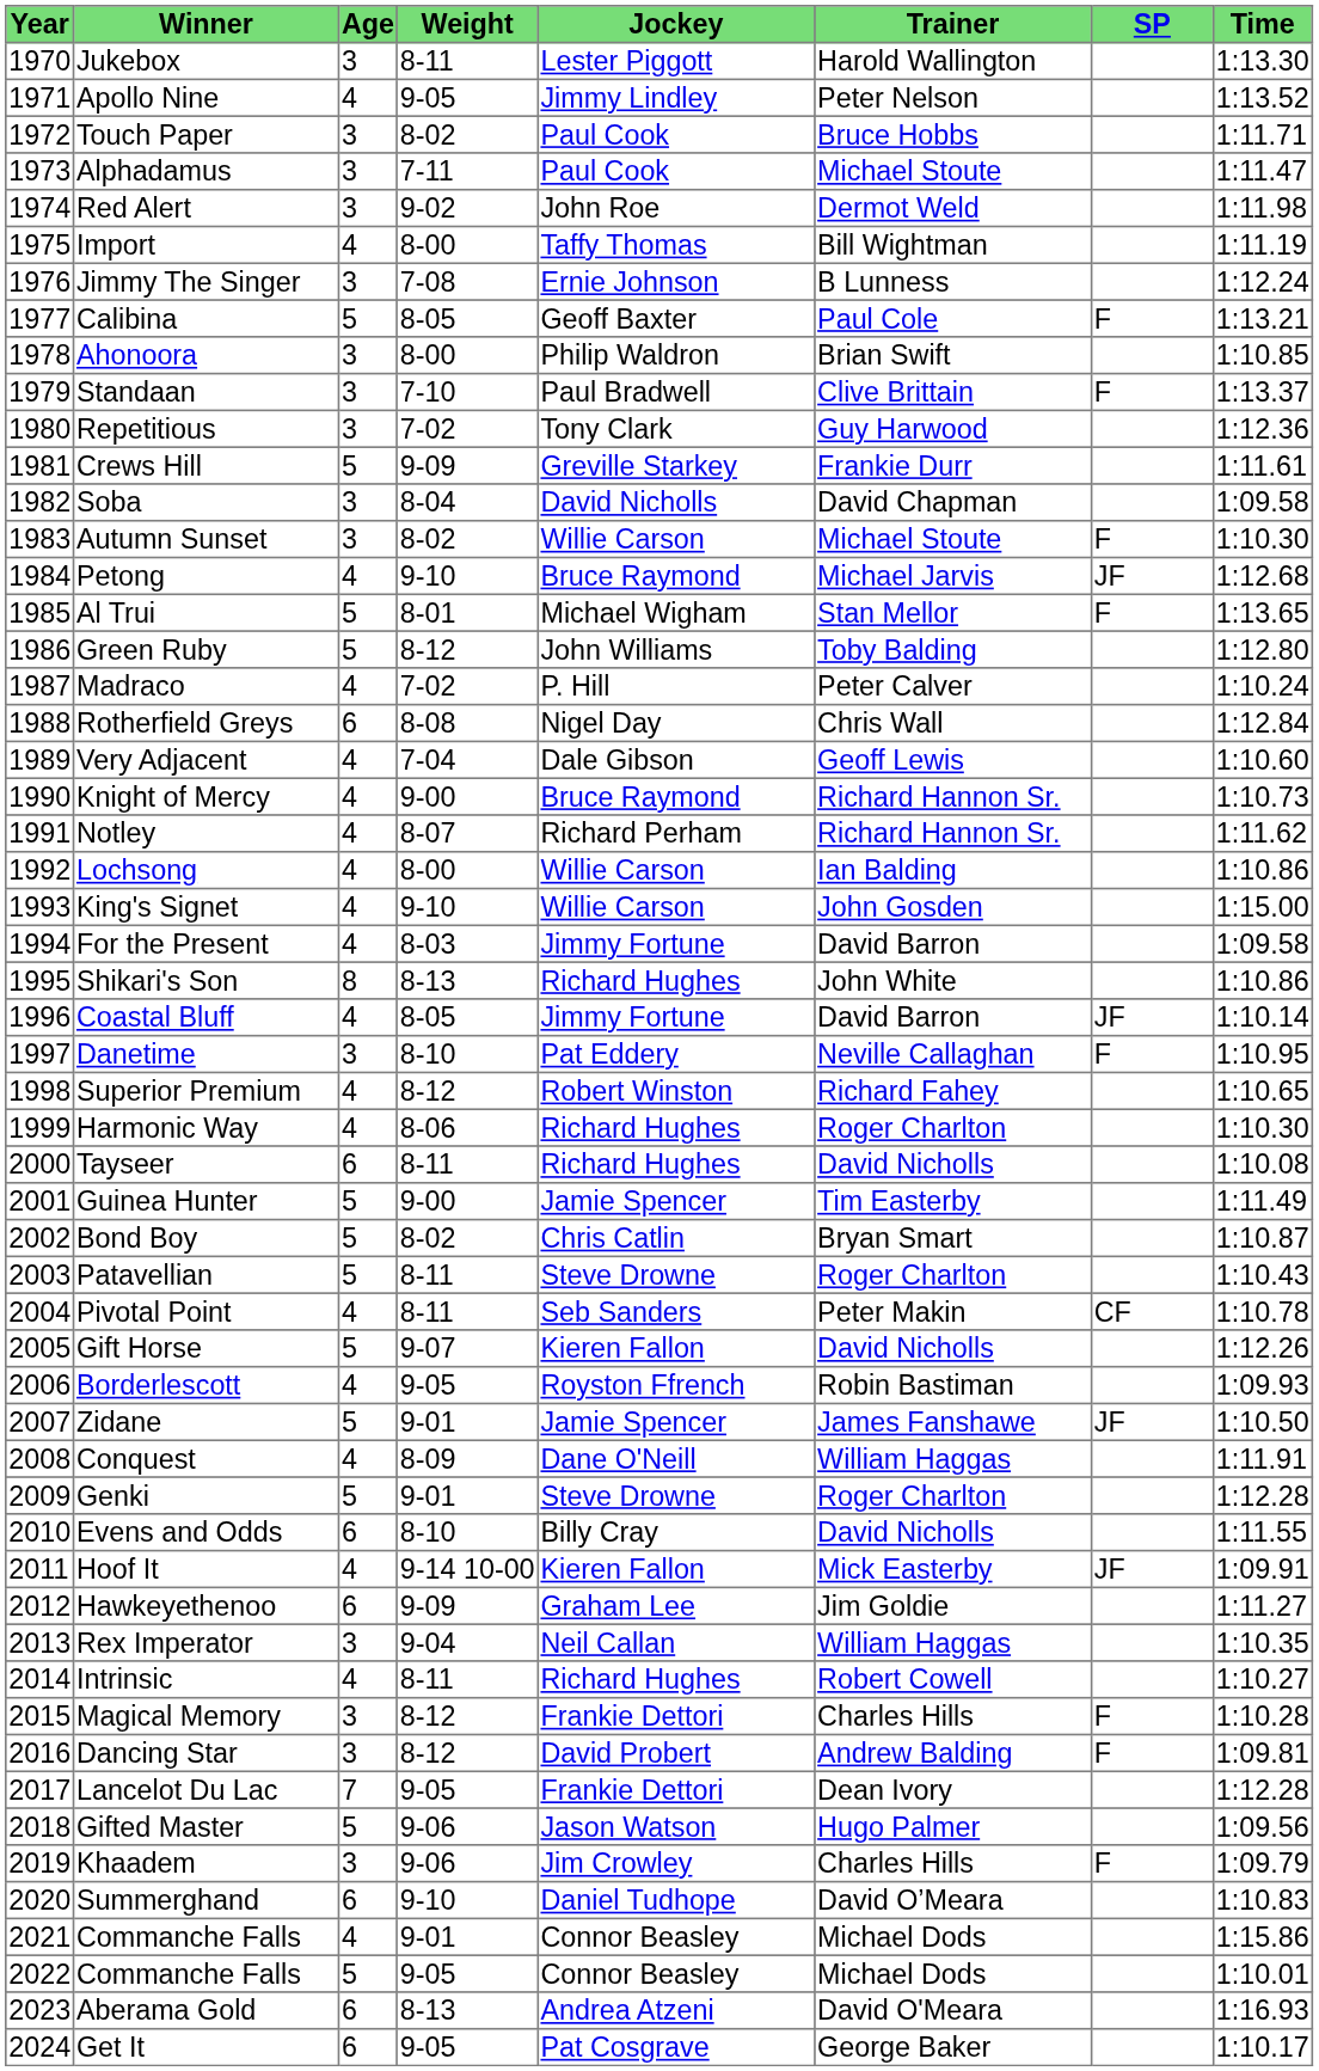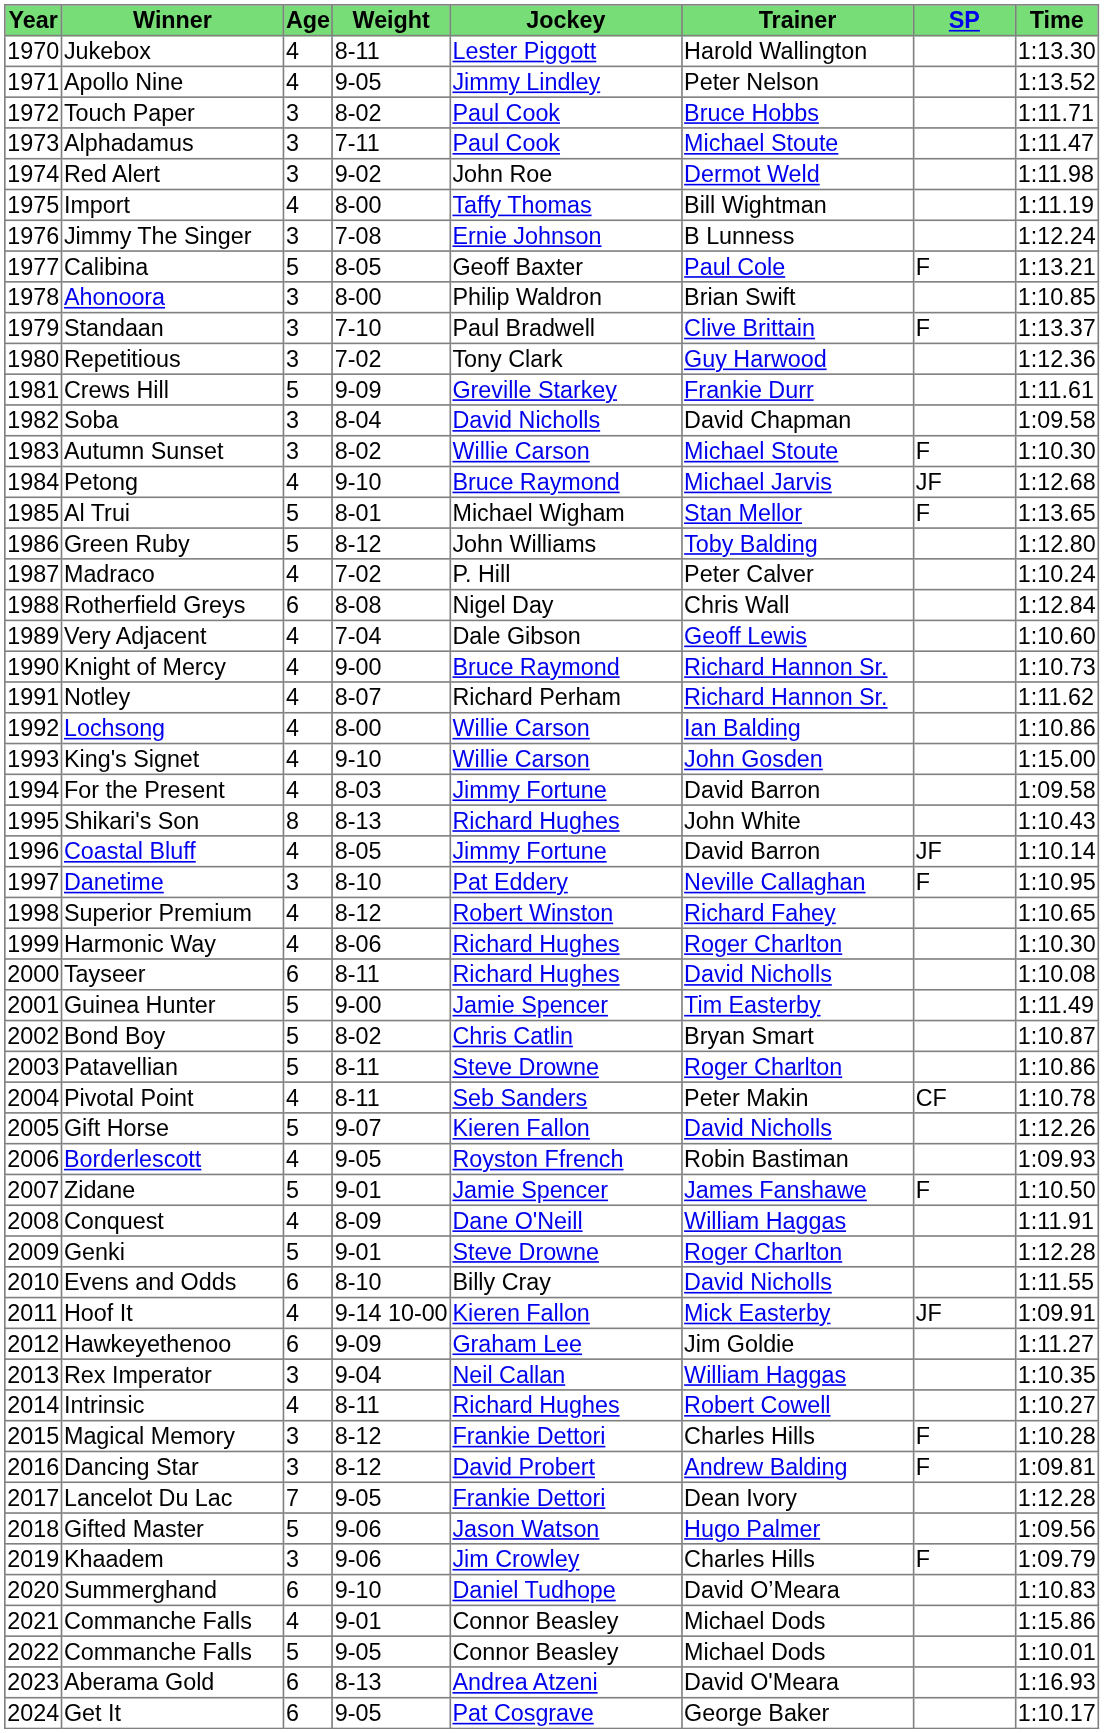Jukebox | Age: 3 -> 4
Shikari's Son | Time: 1:10.86 -> 1:10.43
Patavellian | Time: 1:10.43 -> 1:10.86
Zidane | SP: JF -> F
